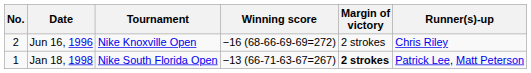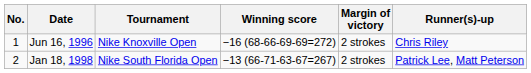Jun 16, 1996 | No.: 2 -> 1
Jan 18, 1998 | No.: 1 -> 2
Jan 18, 1998 | Margin of victory: bold -> normal
